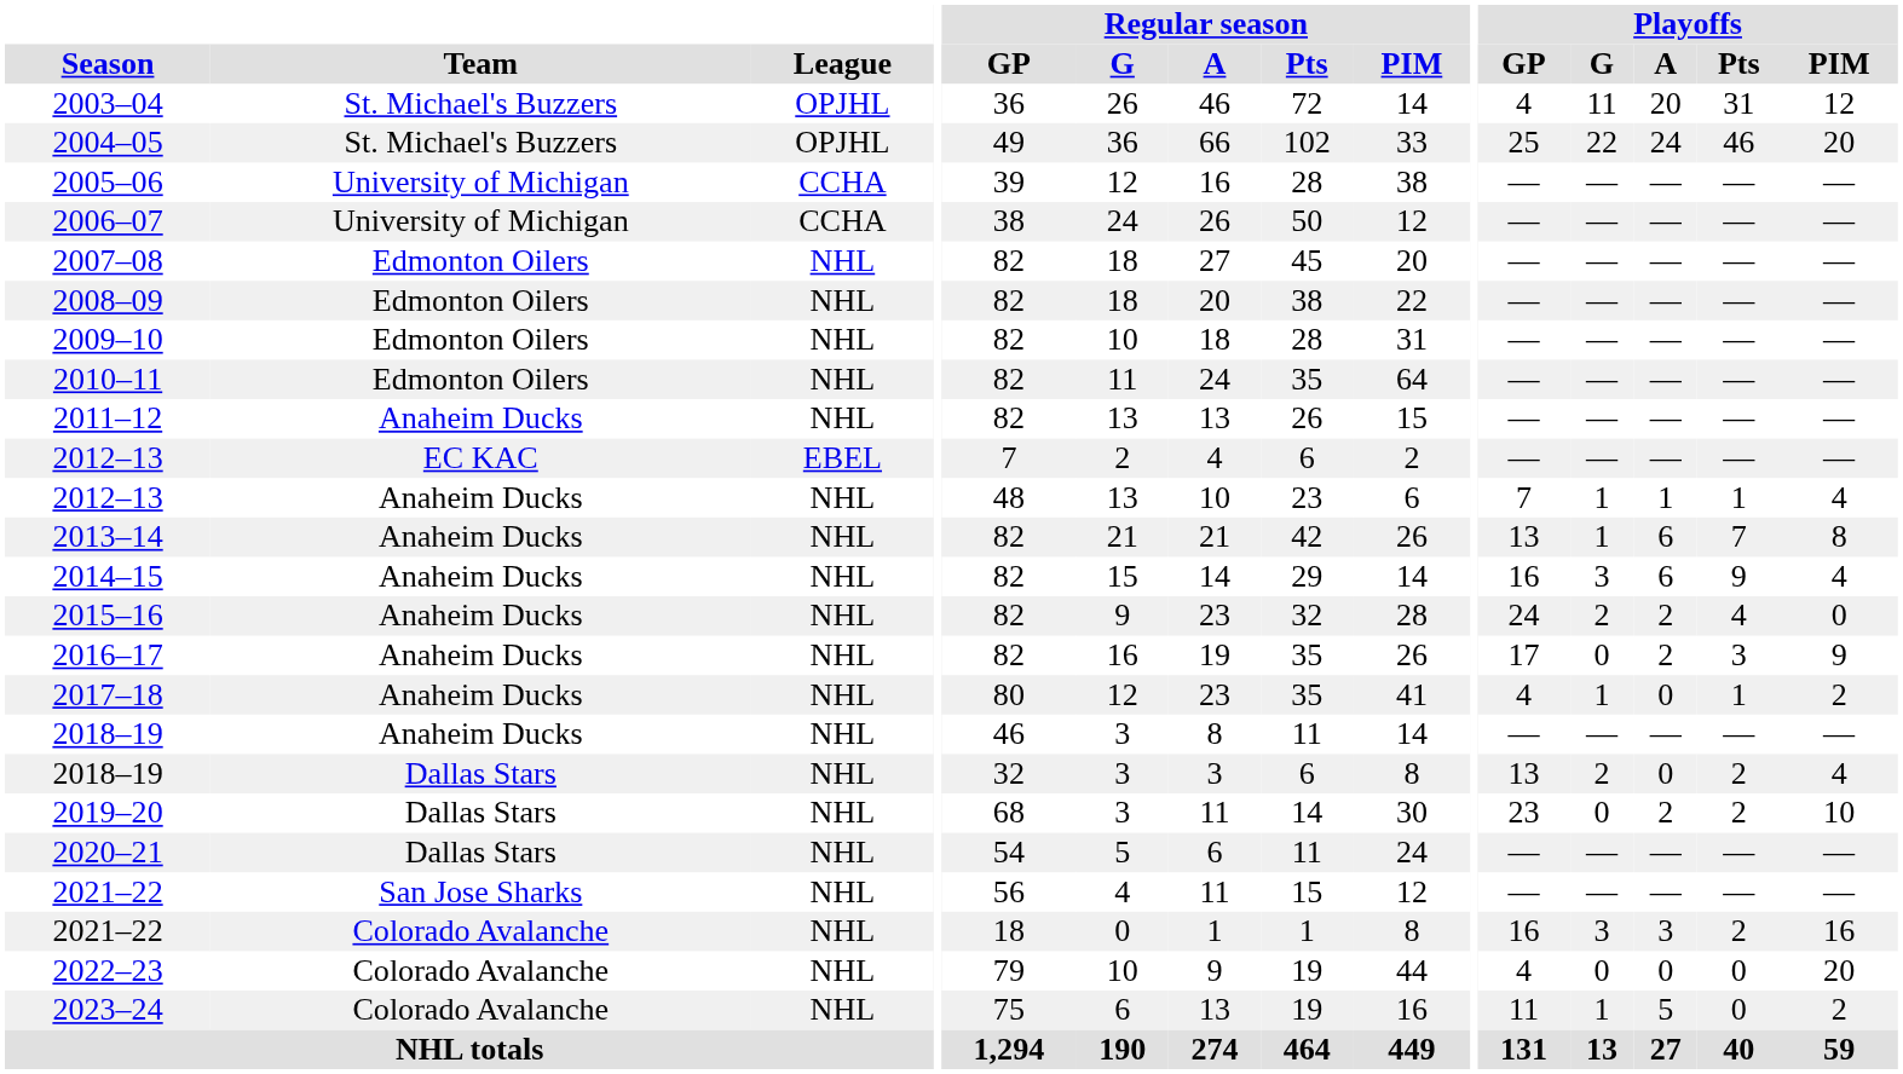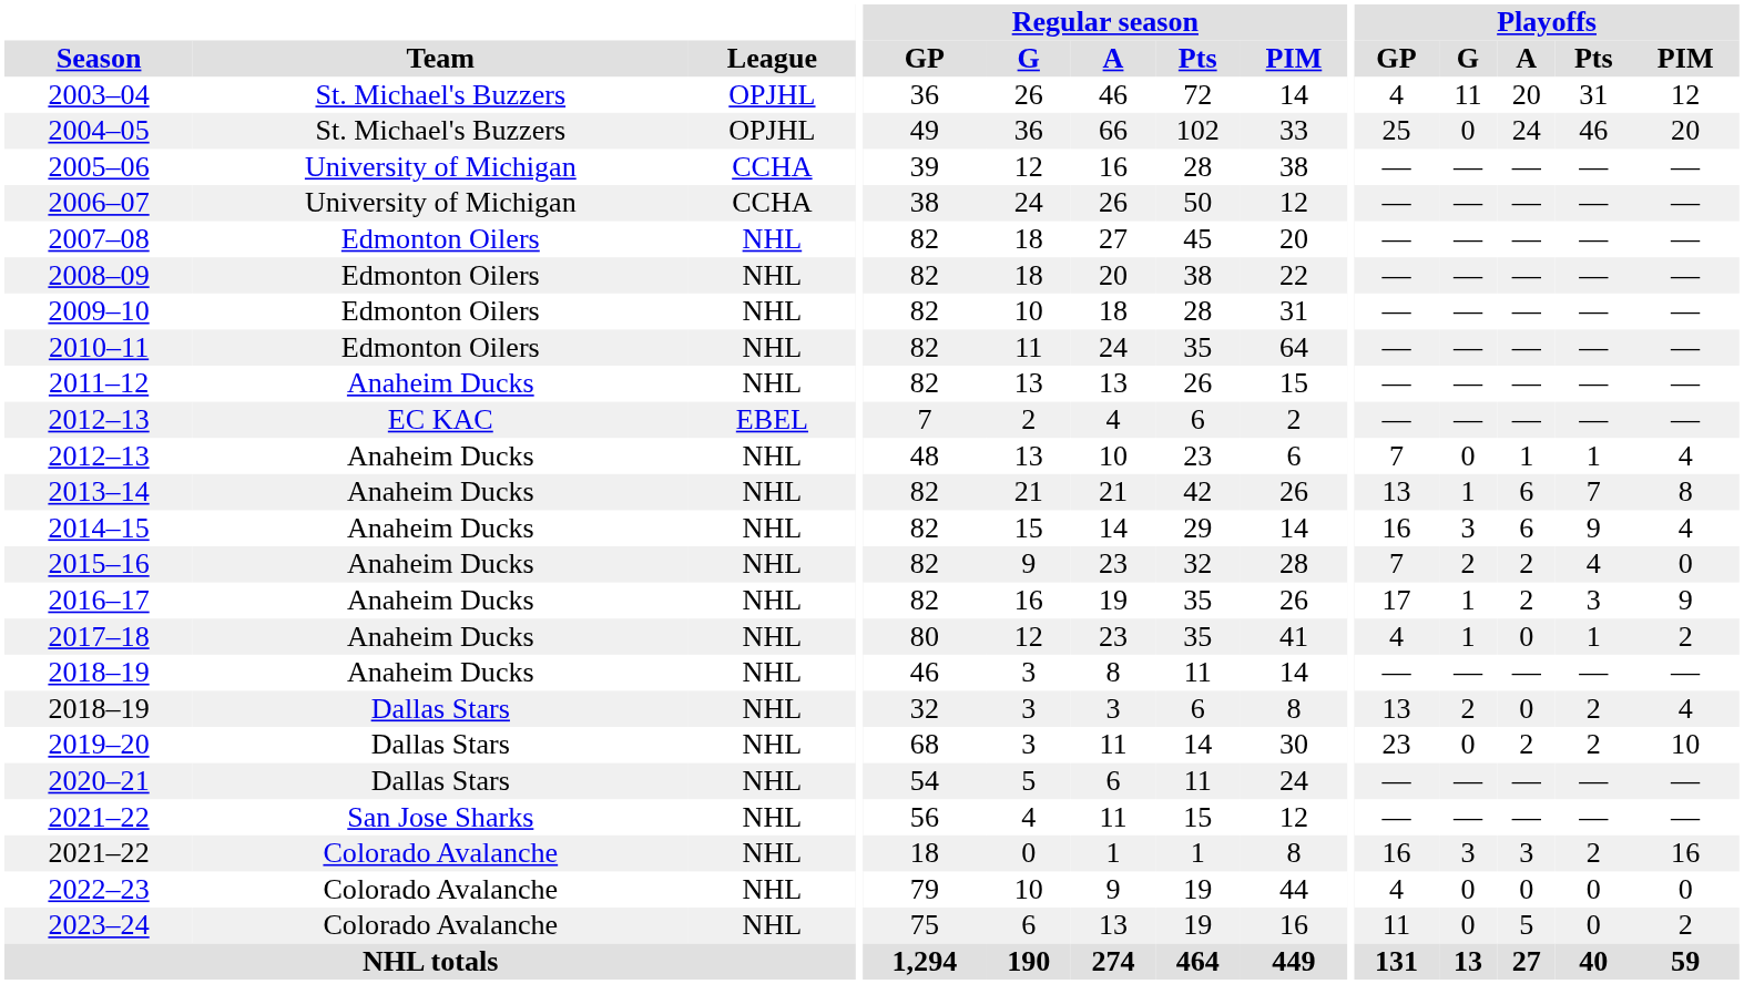2004–05 | Playoffs / G: 22 -> 0
2012–13 / Anaheim Ducks | Playoffs / G: 1 -> 0
2015–16 | Playoffs / GP: 24 -> 7
2016–17 | Playoffs / G: 0 -> 1
2022–23 | Playoffs / PIM: 20 -> 0
2023–24 | Playoffs / G: 1 -> 0
